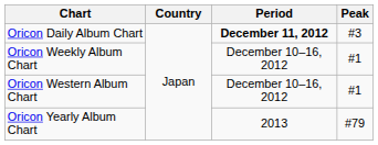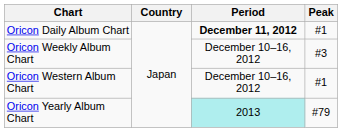Oricon Daily Album Chart | Peak: #3 -> #1
Oricon Weekly Album Chart | Peak: #1 -> #3
Oricon Yearly Album Chart | Period: no background -> paleturquoise background
